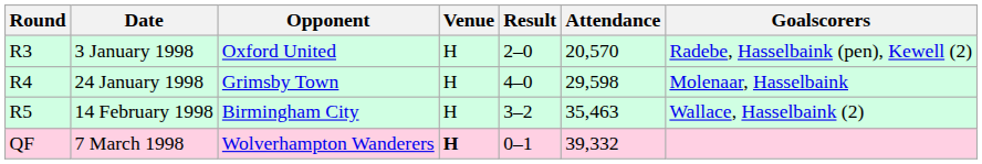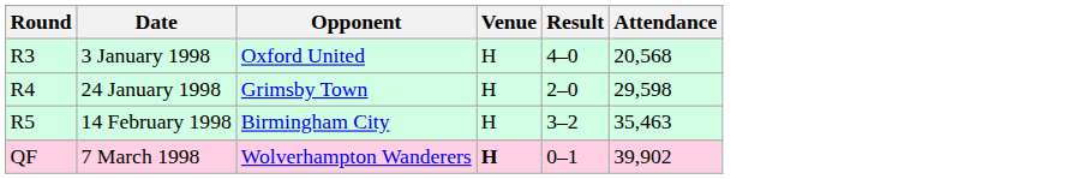- column: Goalscorers | Radebe, Hasselbaink (pen), Kewell (2) | Molenaar, Hasselbaink | Wallace, Hasselbaink (2)
3 January 1998 | Result: 2–0 -> 4–0
3 January 1998 | Attendance: 20,570 -> 20,568
24 January 1998 | Result: 4–0 -> 2–0
7 March 1998 | Attendance: 39,332 -> 39,902
